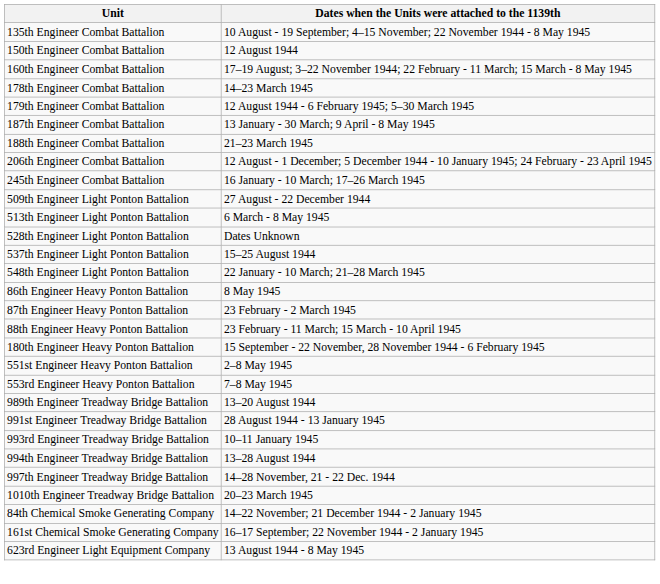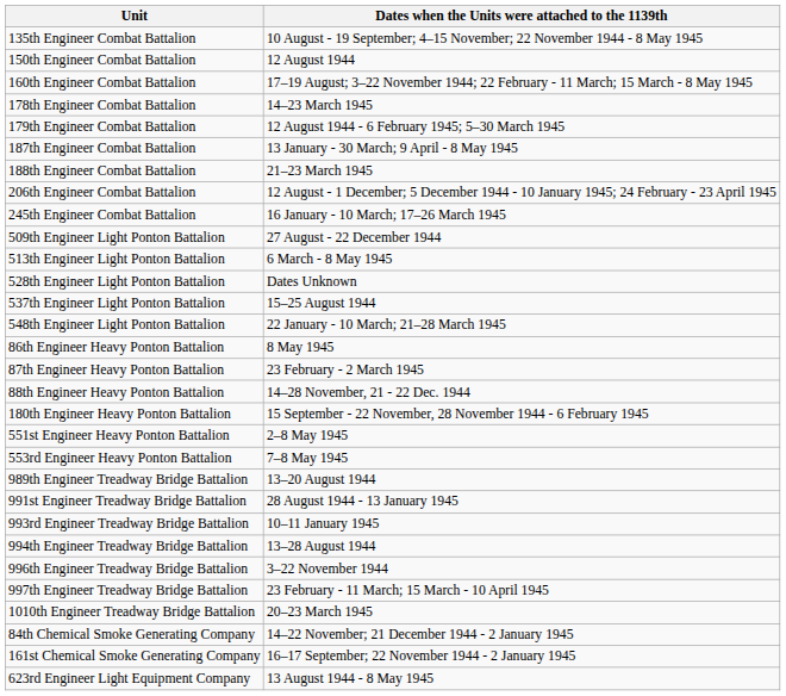88th Engineer Heavy Ponton Battalion | Dates when the Units were attached to the 1139th: 23 February - 11 March; 15 March - 10 April 1945 -> 14–28 November, 21 - 22 Dec. 1944
+ row: 996th Engineer Treadway Bridge Battalion | 3–22 November 1944
997th Engineer Treadway Bridge Battalion | Dates when the Units were attached to the 1139th: 14–28 November, 21 - 22 Dec. 1944 -> 23 February - 11 March; 15 March - 10 April 1945
